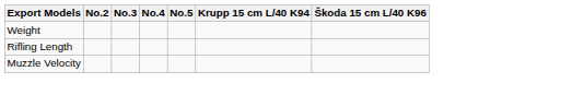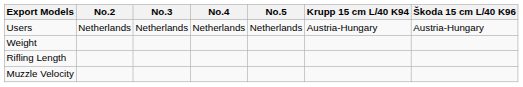+ row: Users | Netherlands | Netherlands | Netherlands | Netherlands | Austria-Hungary | Austria-Hungary
